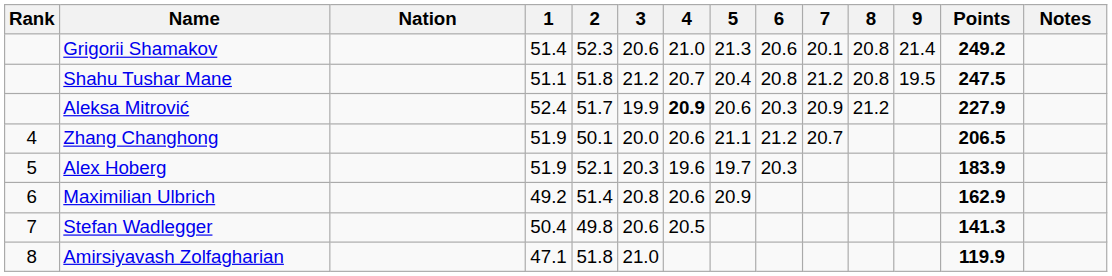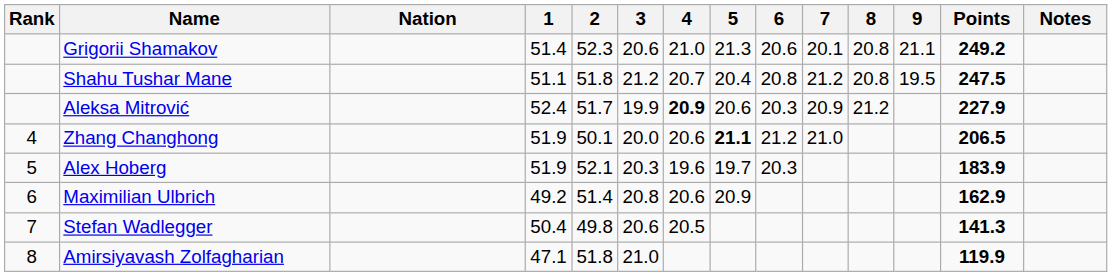Grigorii Shamakov | 9: 21.4 -> 21.1
Zhang Changhong | 5: normal -> bold
Zhang Changhong | 7: 20.7 -> 21.0
